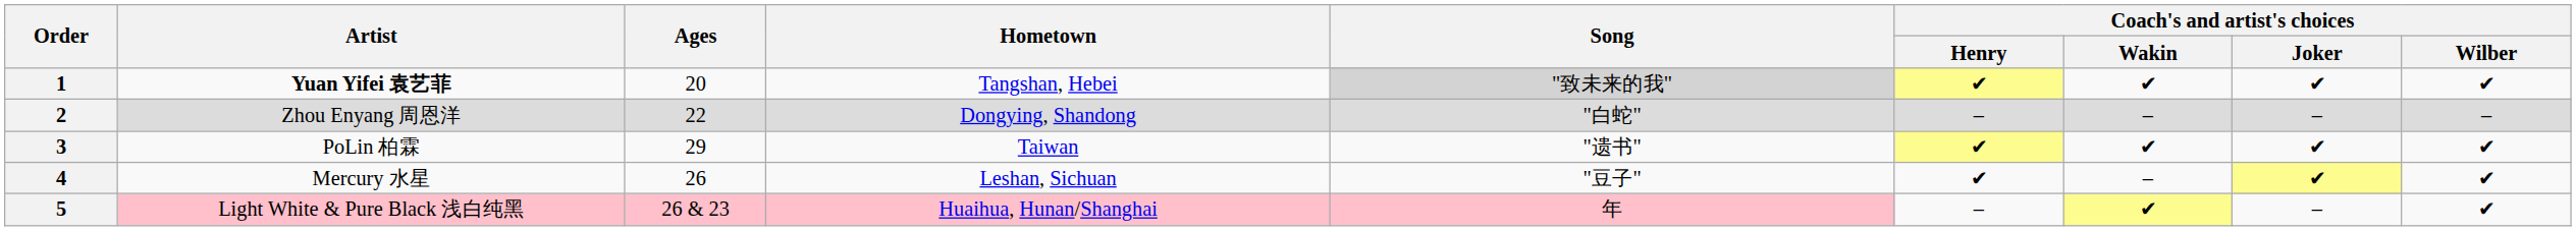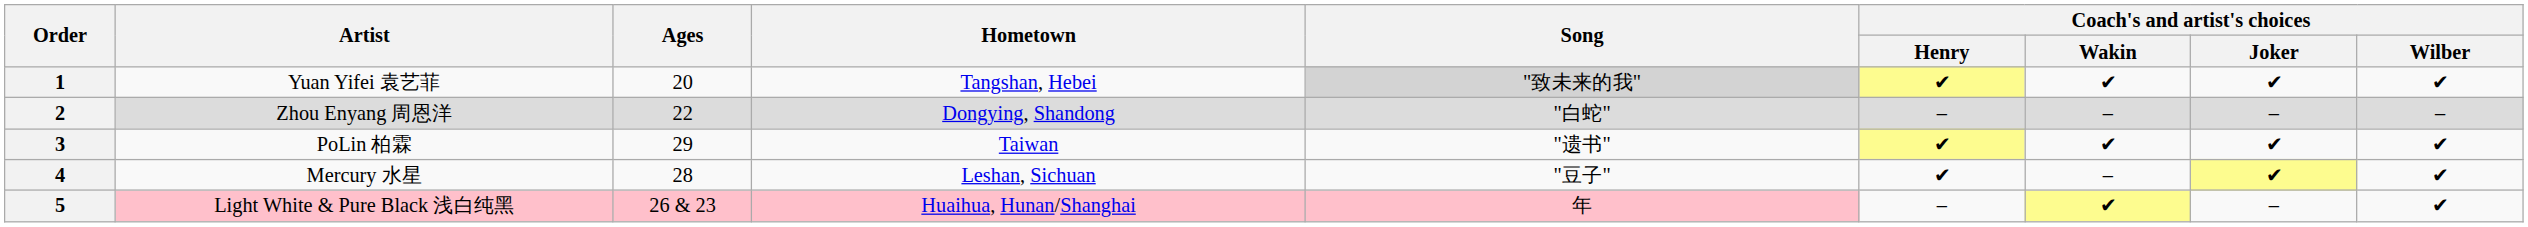1 | Artist: bold -> normal
4 | Ages: 26 -> 28
